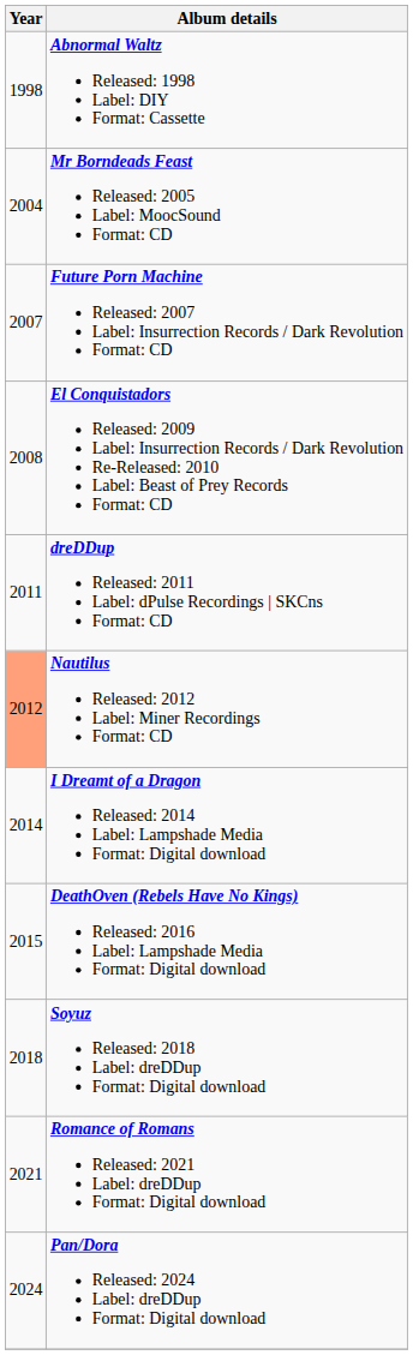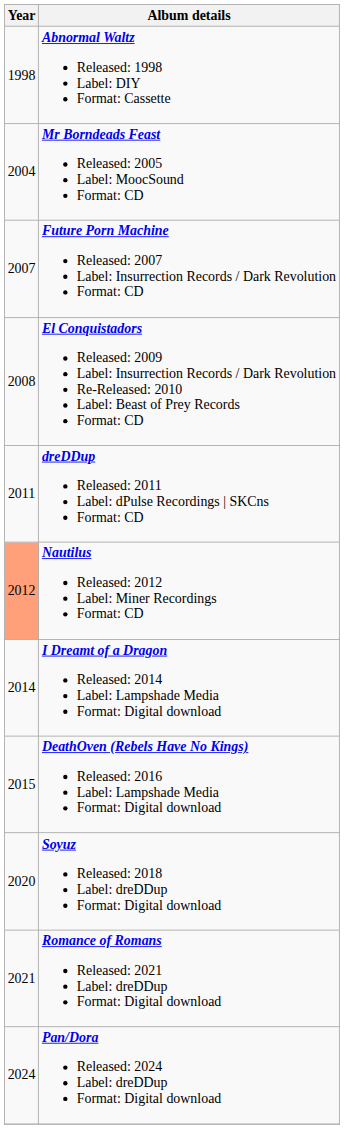Soyuz Released: 2018 Label: dreDDup Format: Digital download | Year: 2018 -> 2020
